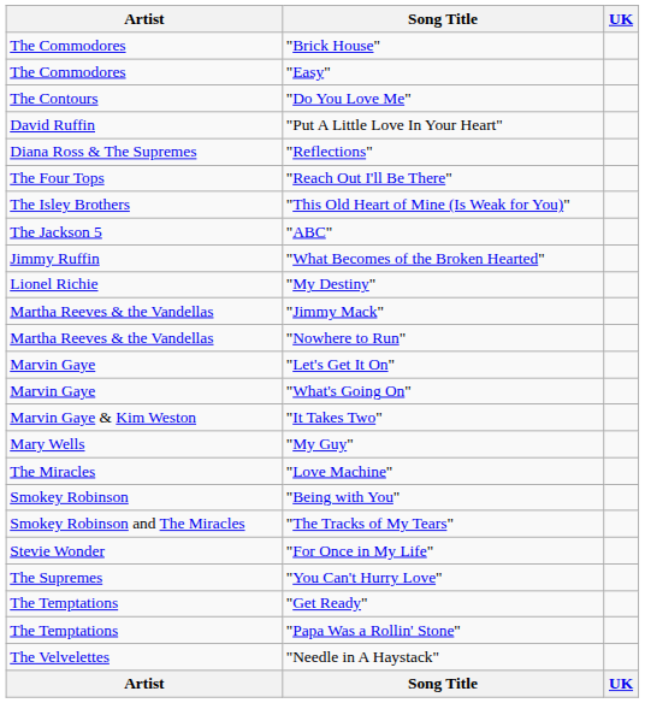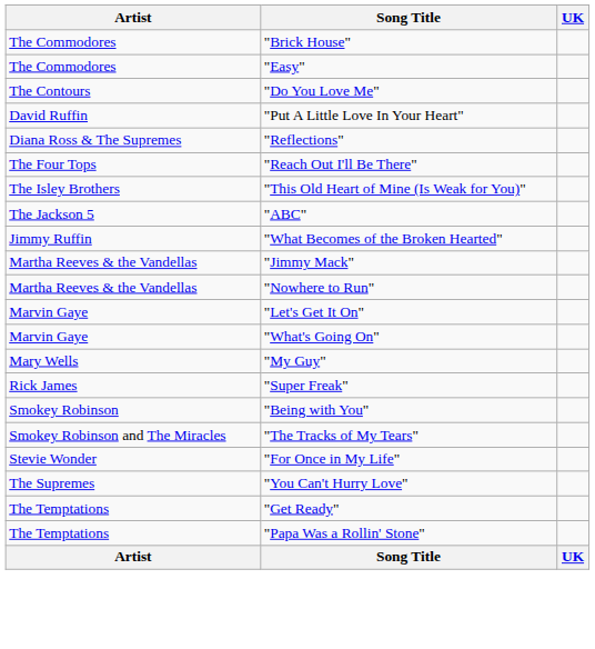- row: Lionel Richie | "My Destiny"
- row: Marvin Gaye & Kim Weston | "It Takes Two"
- row: The Miracles | "Love Machine"
+ row: Rick James | "Super Freak"
- row: The Velvelettes | "Needle in A Haystack"
